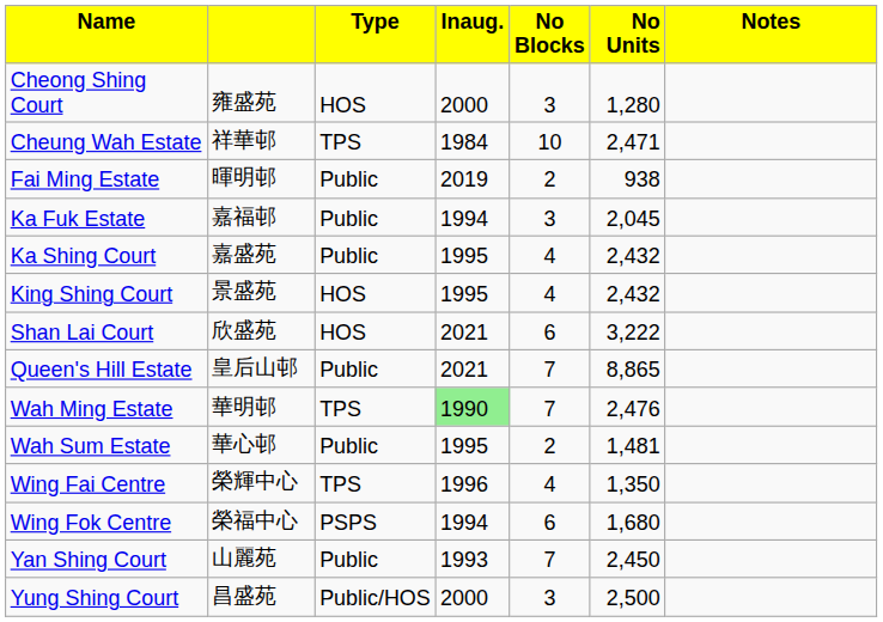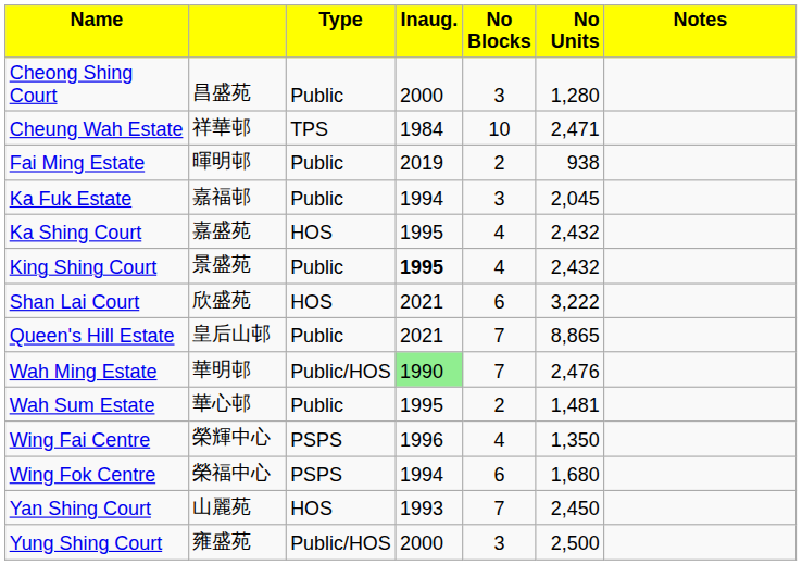Cheong Shing Court | column 2: 雍盛苑 -> 昌盛苑
Cheong Shing Court | column 3: HOS -> Public
Ka Shing Court | column 3: Public -> HOS
King Shing Court | column 3: HOS -> Public
King Shing Court | column 4: normal -> bold
Wah Ming Estate | column 3: TPS -> Public/HOS
Wing Fai Centre | column 3: TPS -> PSPS
Yan Shing Court | column 3: Public -> HOS
Yung Shing Court | column 2: 昌盛苑 -> 雍盛苑
